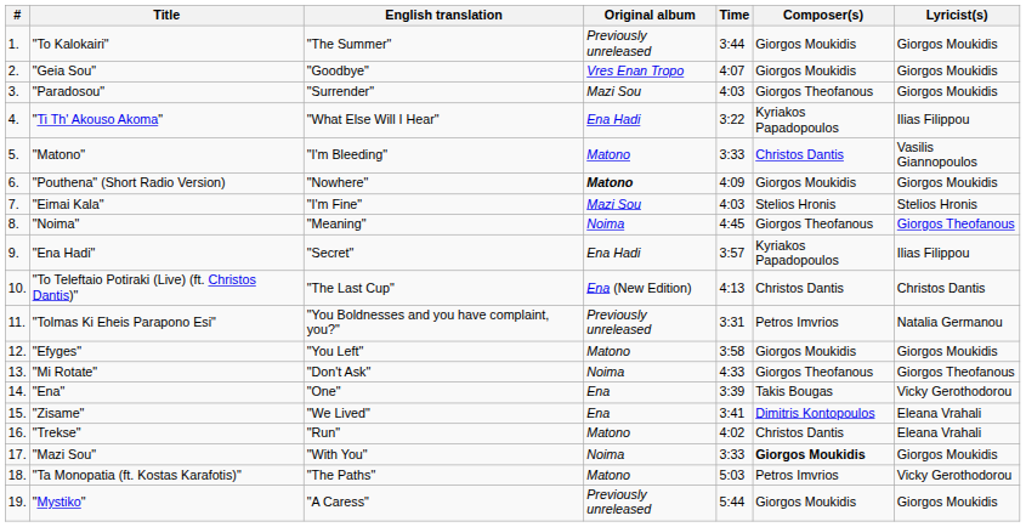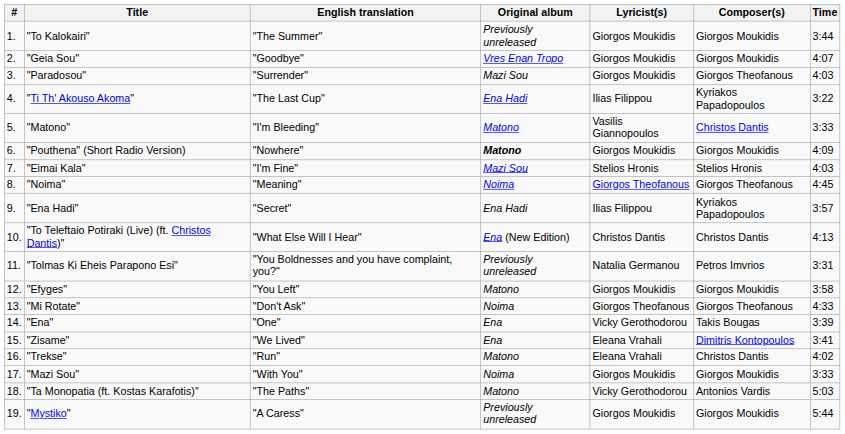columns swapped: Lyricist(s) <-> Time
"Ti Th' Akouso Akoma" | English translation: "What Else Will I Hear" -> "The Last Cup"
"To Teleftaio Potiraki (Live) (ft. Christos Dantis)" | English translation: "The Last Cup" -> "What Else Will I Hear"
"Mazi Sou" | Composer(s): bold -> normal
"Ta Monopatia (ft. Kostas Karafotis)" | Composer(s): Petros Imvrios -> Antonios Vardis
